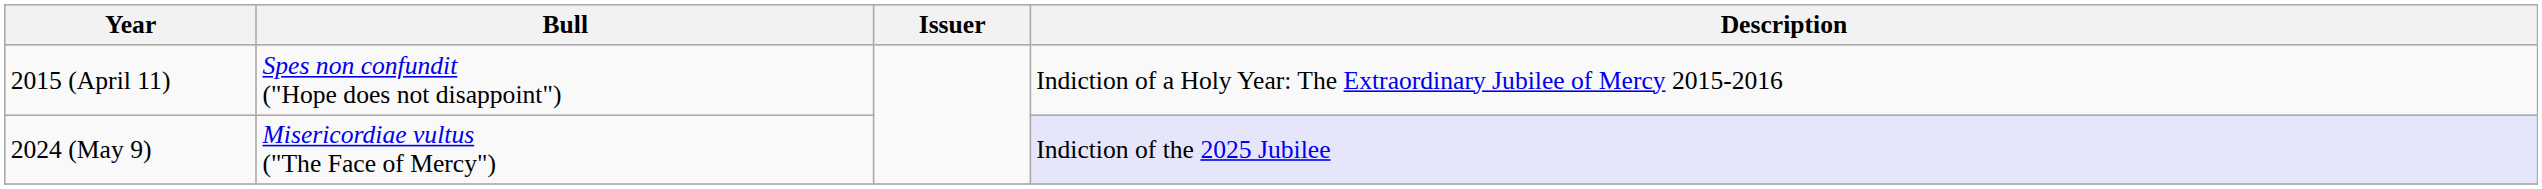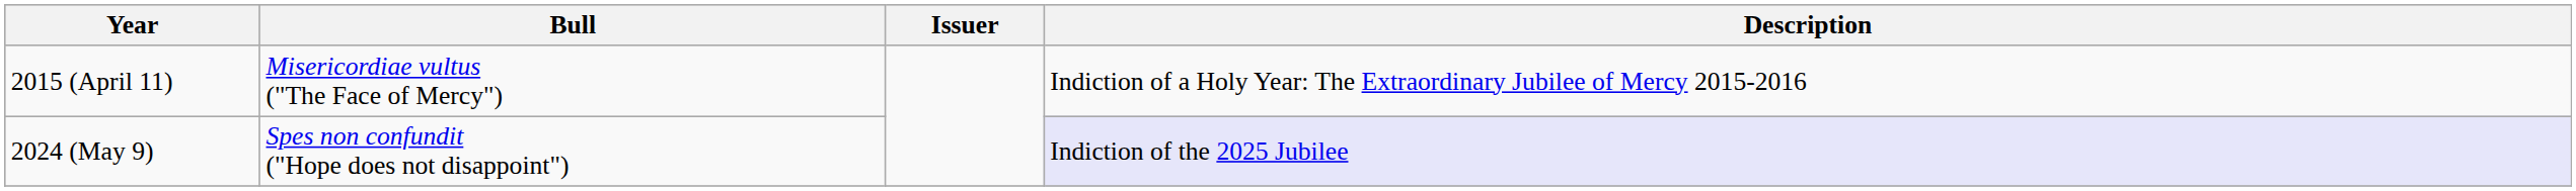2015 (April 11) | Bull: Spes non confundit ("Hope does not disappoint") -> Misericordiae vultus ("The Face of Mercy")
2024 (May 9) | Bull: Misericordiae vultus ("The Face of Mercy") -> Spes non confundit ("Hope does not disappoint")
